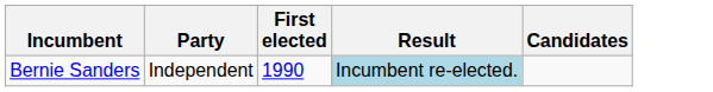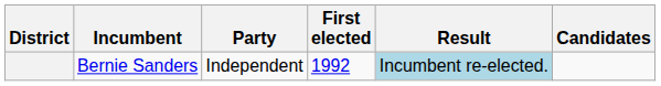+ column: District
Bernie Sanders | First elected: 1990 -> 1992
